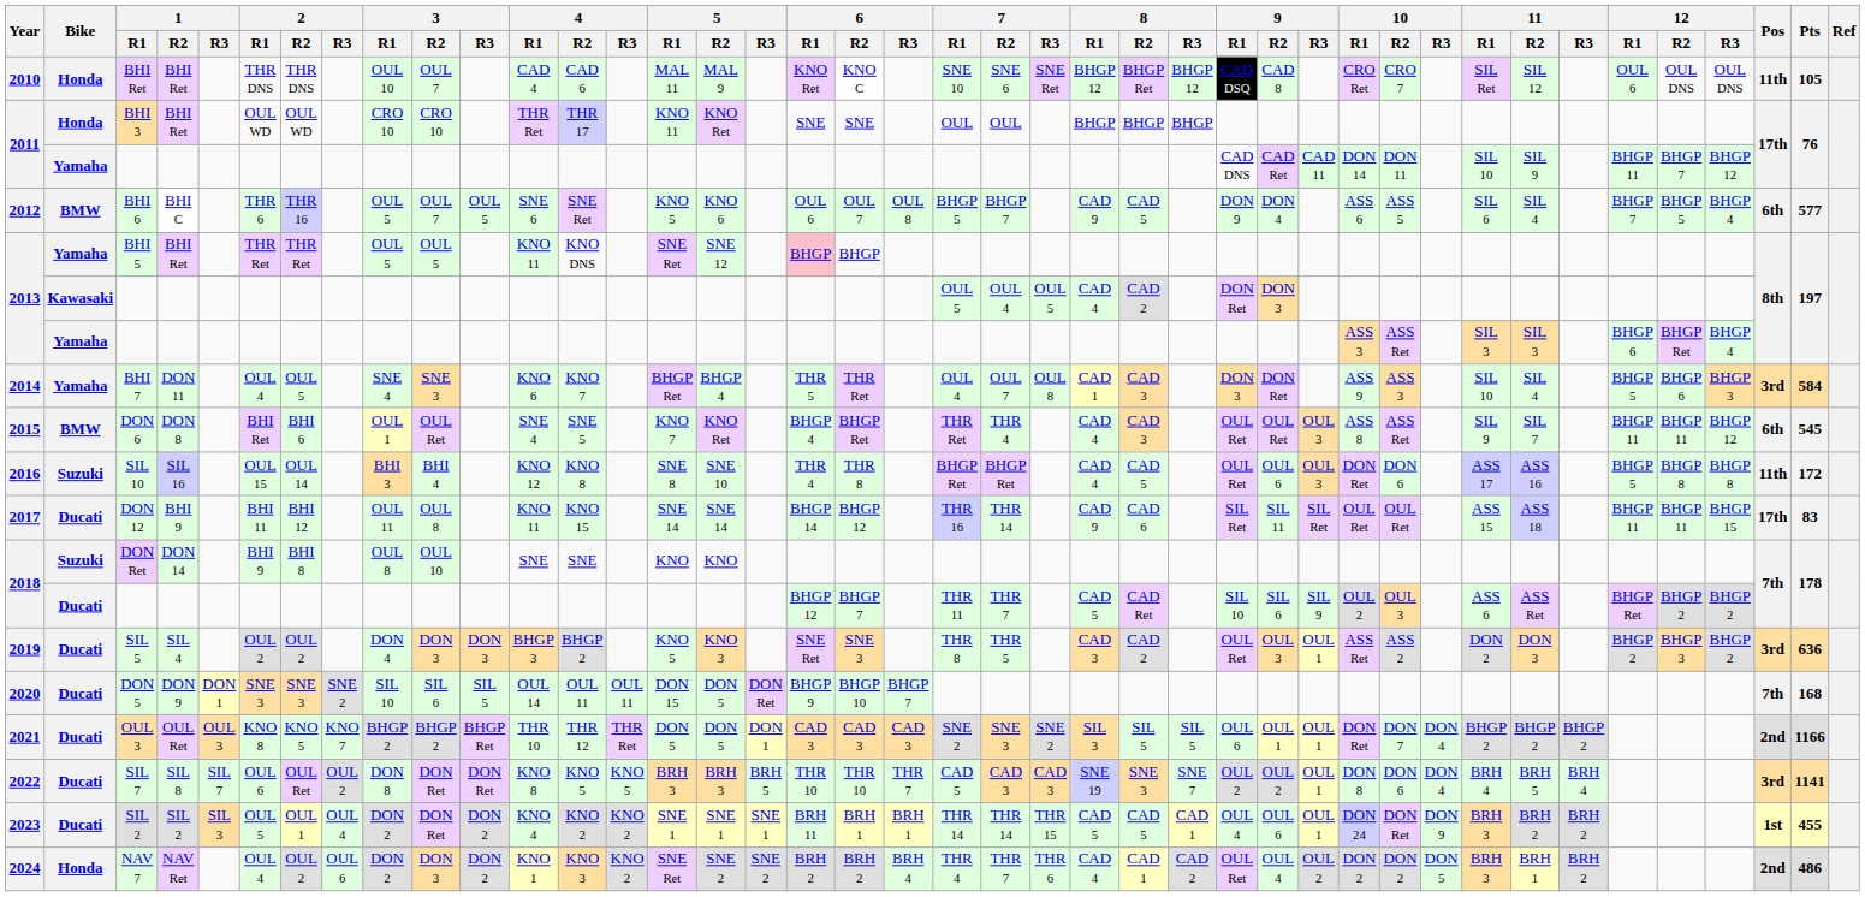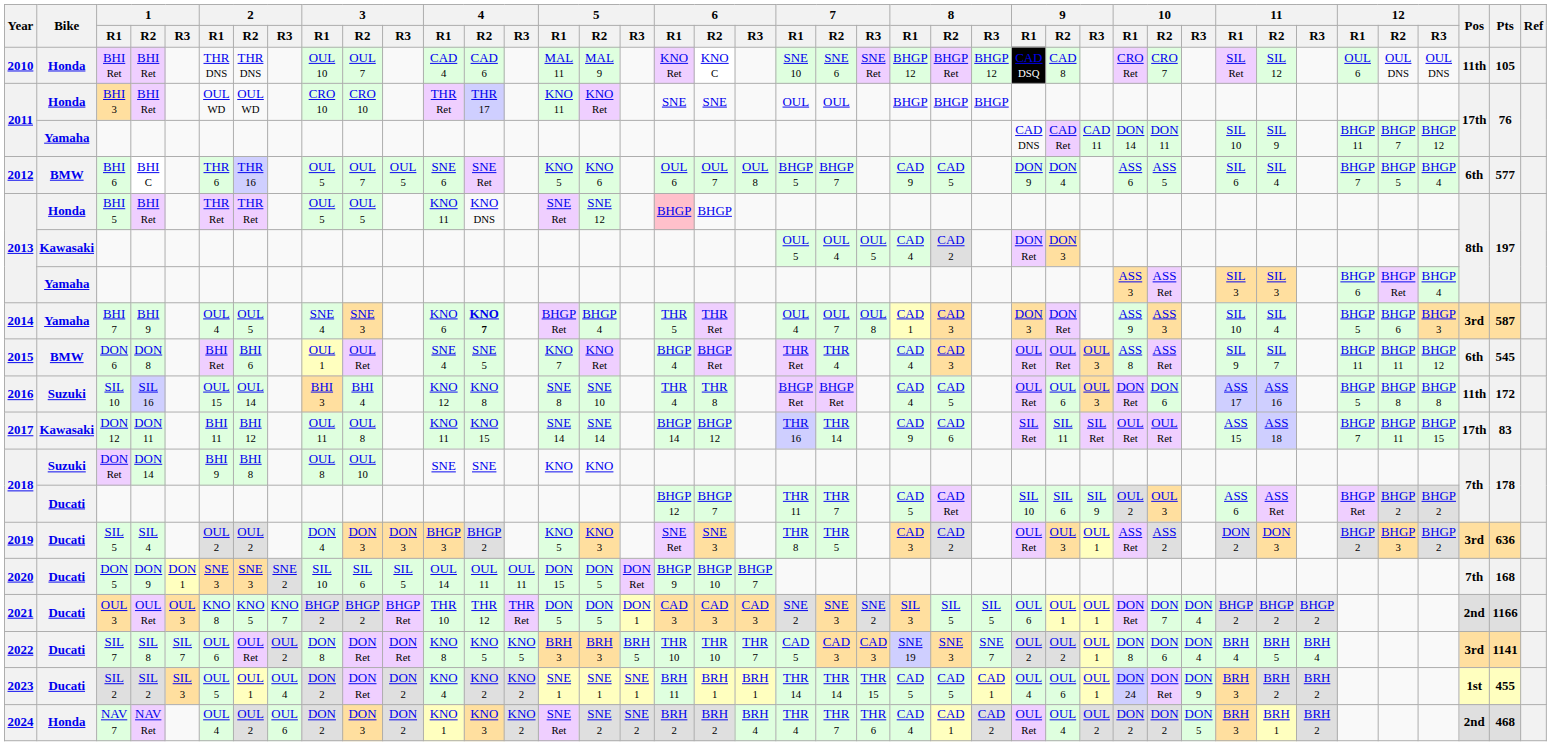BHI 5 | Bike: Yamaha -> Honda
BHI 7 | 1 / R2: DON 11 -> BHI 9
BHI 7 | 4 / R2: normal -> bold
BHI 7 | Pts: 584 -> 587
DON 12 | Bike: Ducati -> Kawasaki
DON 12 | 1 / R2: BHI 9 -> DON 11
DON 12 | 12 / R1: BHGP 11 -> BHGP 7
NAV 7 | Pts: 486 -> 468
